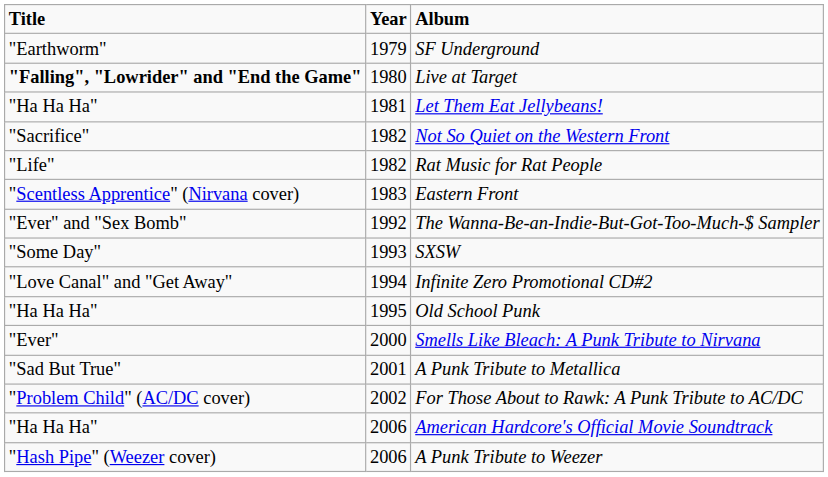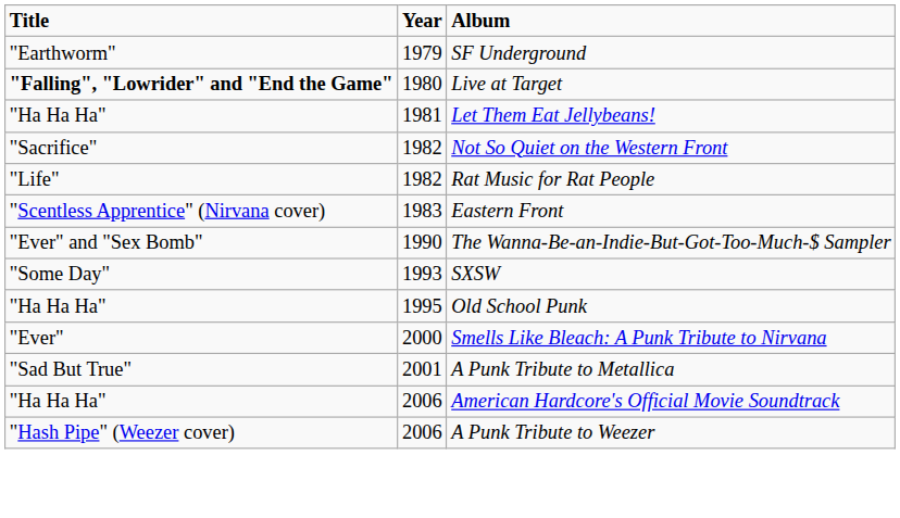The Wanna-Be-an-Indie-But-Got-Too-Much-$ Sampler | Year: 1992 -> 1990
- row: "Love Canal" and "Get Away" | 1994 | Infinite Zero Promotional CD#2
- row: "Problem Child" (AC/DC cover) | 2002 | For Those About to Rawk: A Punk Tribute to AC/DC
